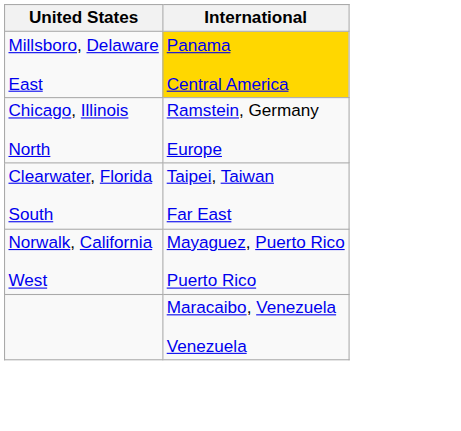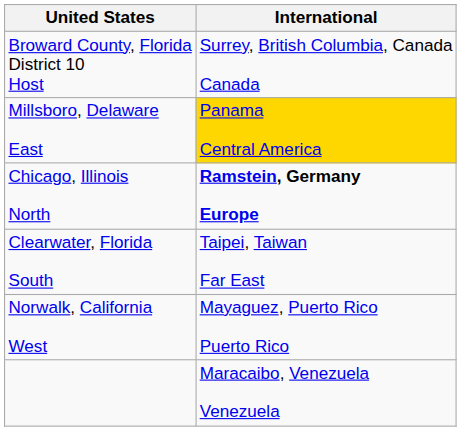+ row: Broward County, Florida District 10 Host | Surrey, British Columbia, Canada Canada
Chicago, Illinois North | International: normal -> bold
